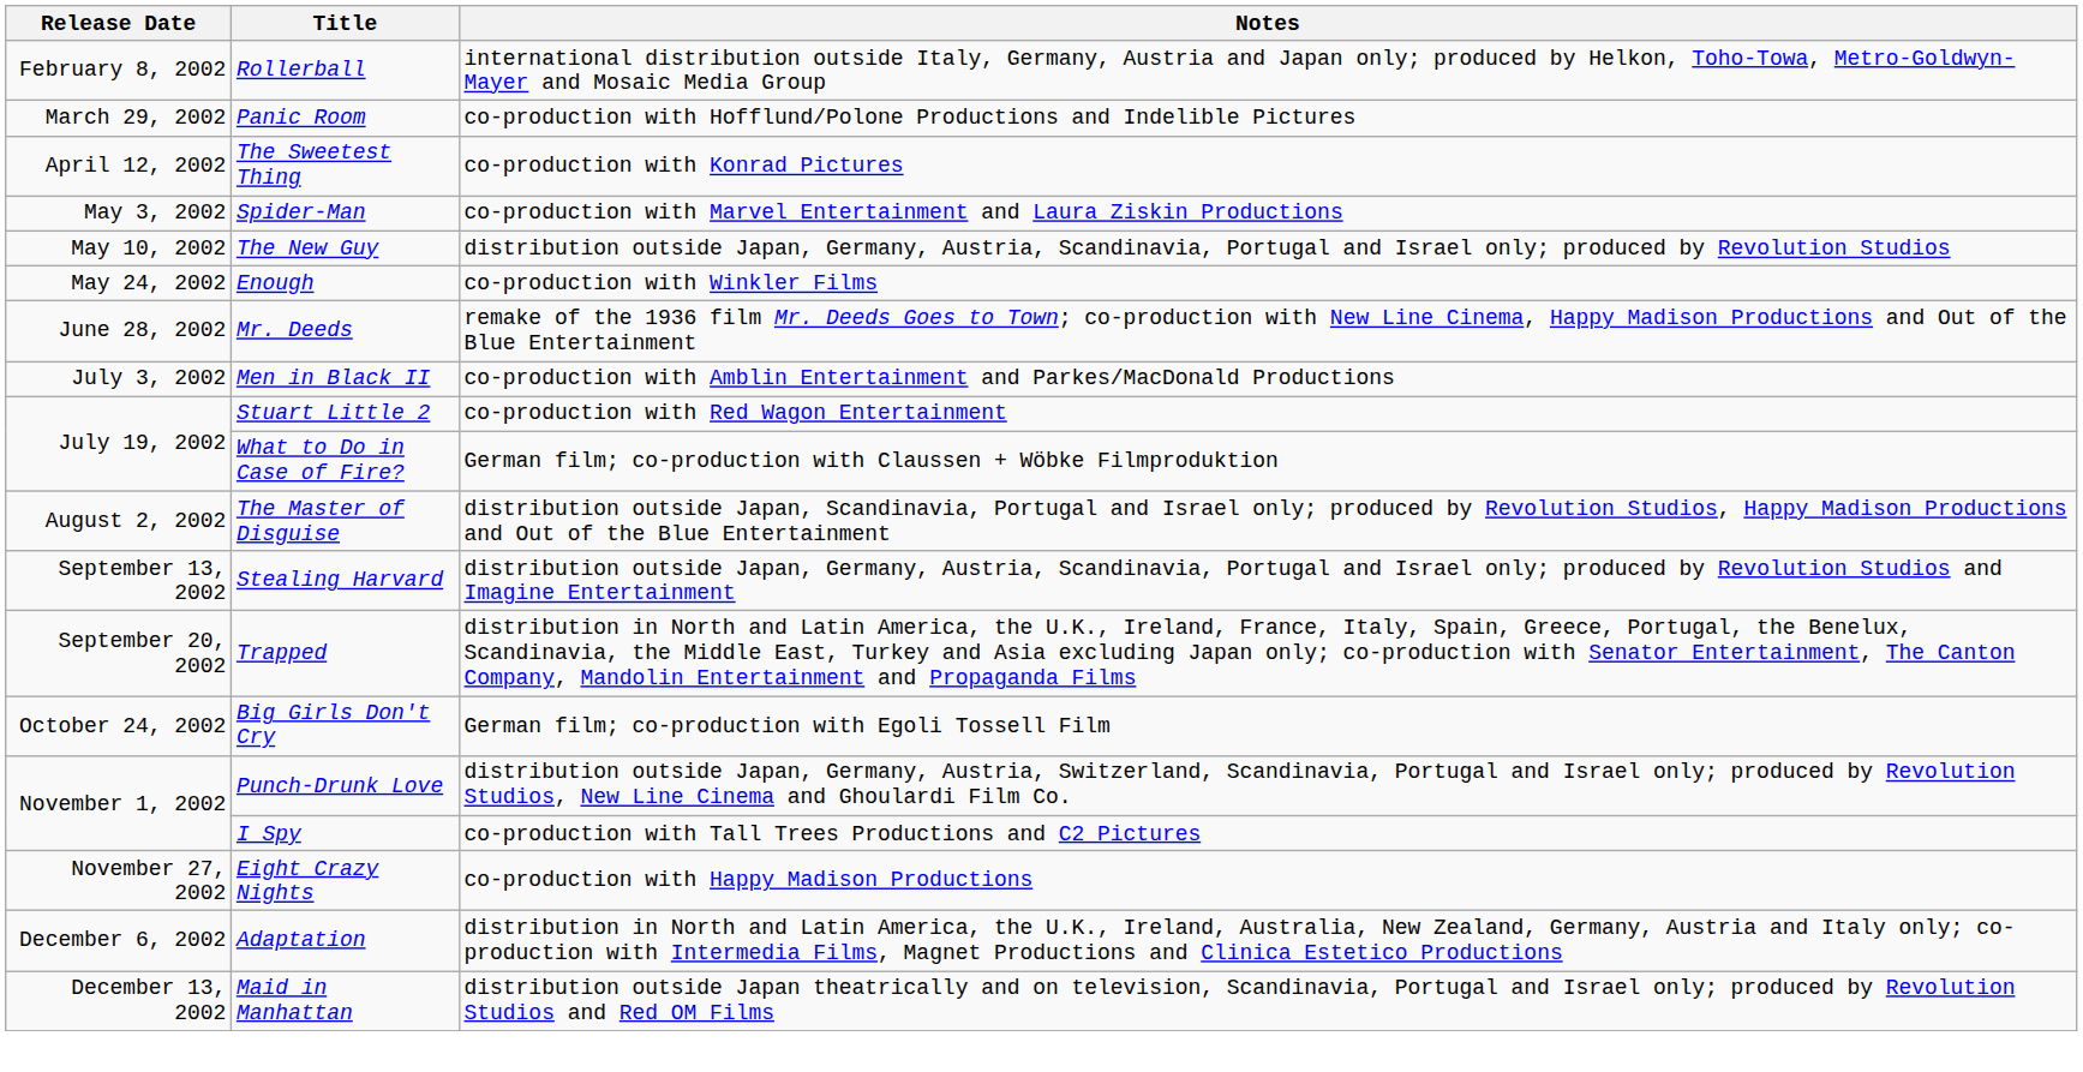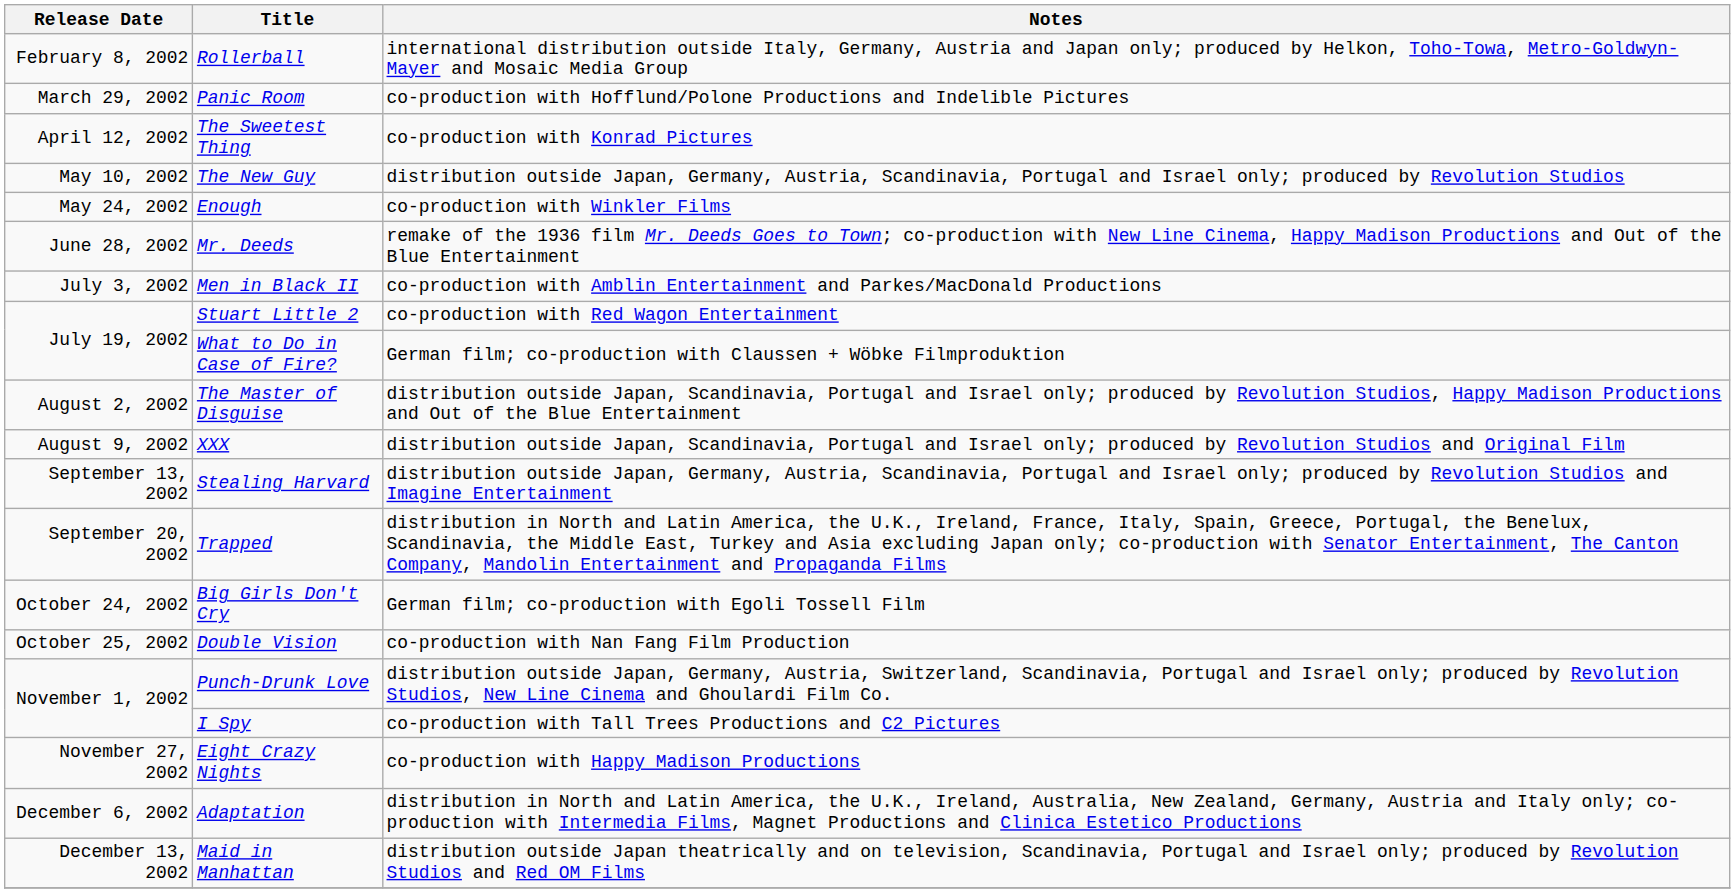- row: May 3, 2002 | Spider-Man | co-production with Marvel Entertainment and Laura Ziskin Productions
+ row: August 9, 2002 | XXX | distribution outside Japan, Scandinavia, Portugal and Israel only; produced by Revolution Studios and Original Film
+ row: October 25, 2002 | Double Vision | co-production with Nan Fang Film Production
